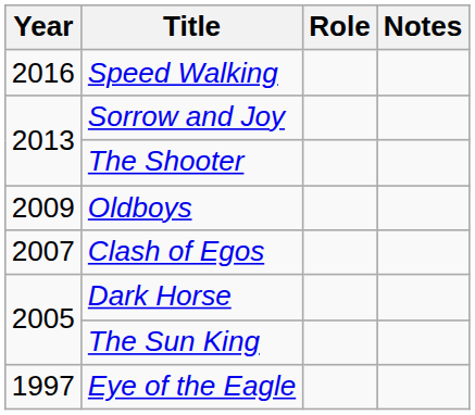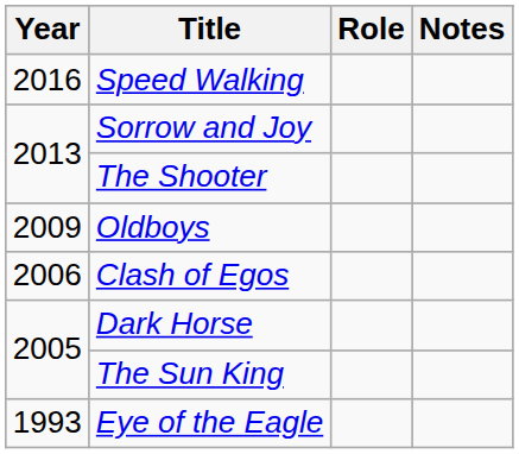Clash of Egos | Year: 2007 -> 2006
Eye of the Eagle | Year: 1997 -> 1993
